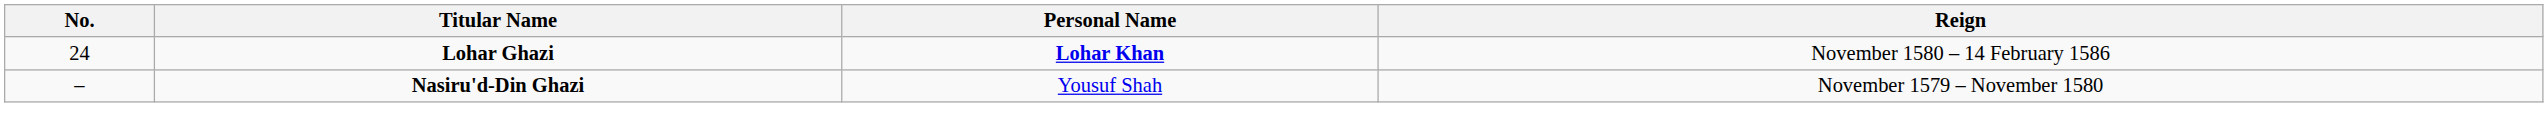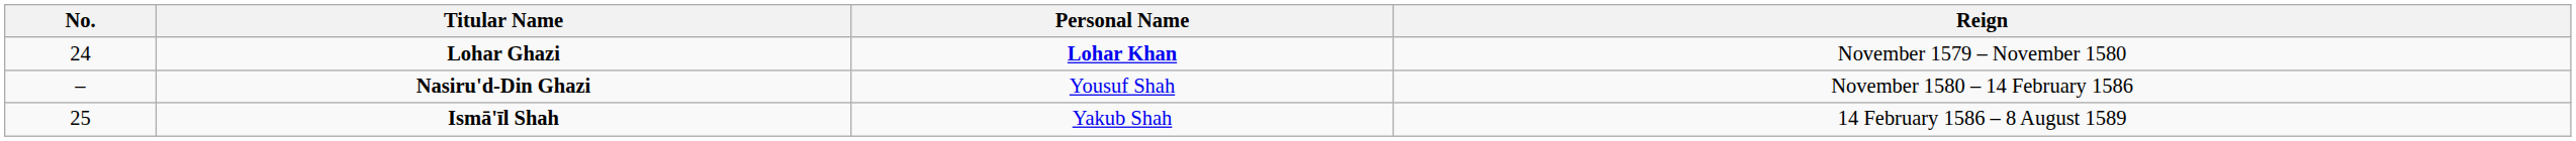Lohar Ghazi | Reign: November 1580 – 14 February 1586 -> November 1579 – November 1580
Nasiru'd-Din Ghazi | Reign: November 1579 – November 1580 -> November 1580 – 14 February 1586
+ row: 25 | Ismā'īl Shah | Yakub Shah | 14 February 1586 – 8 August 1589
